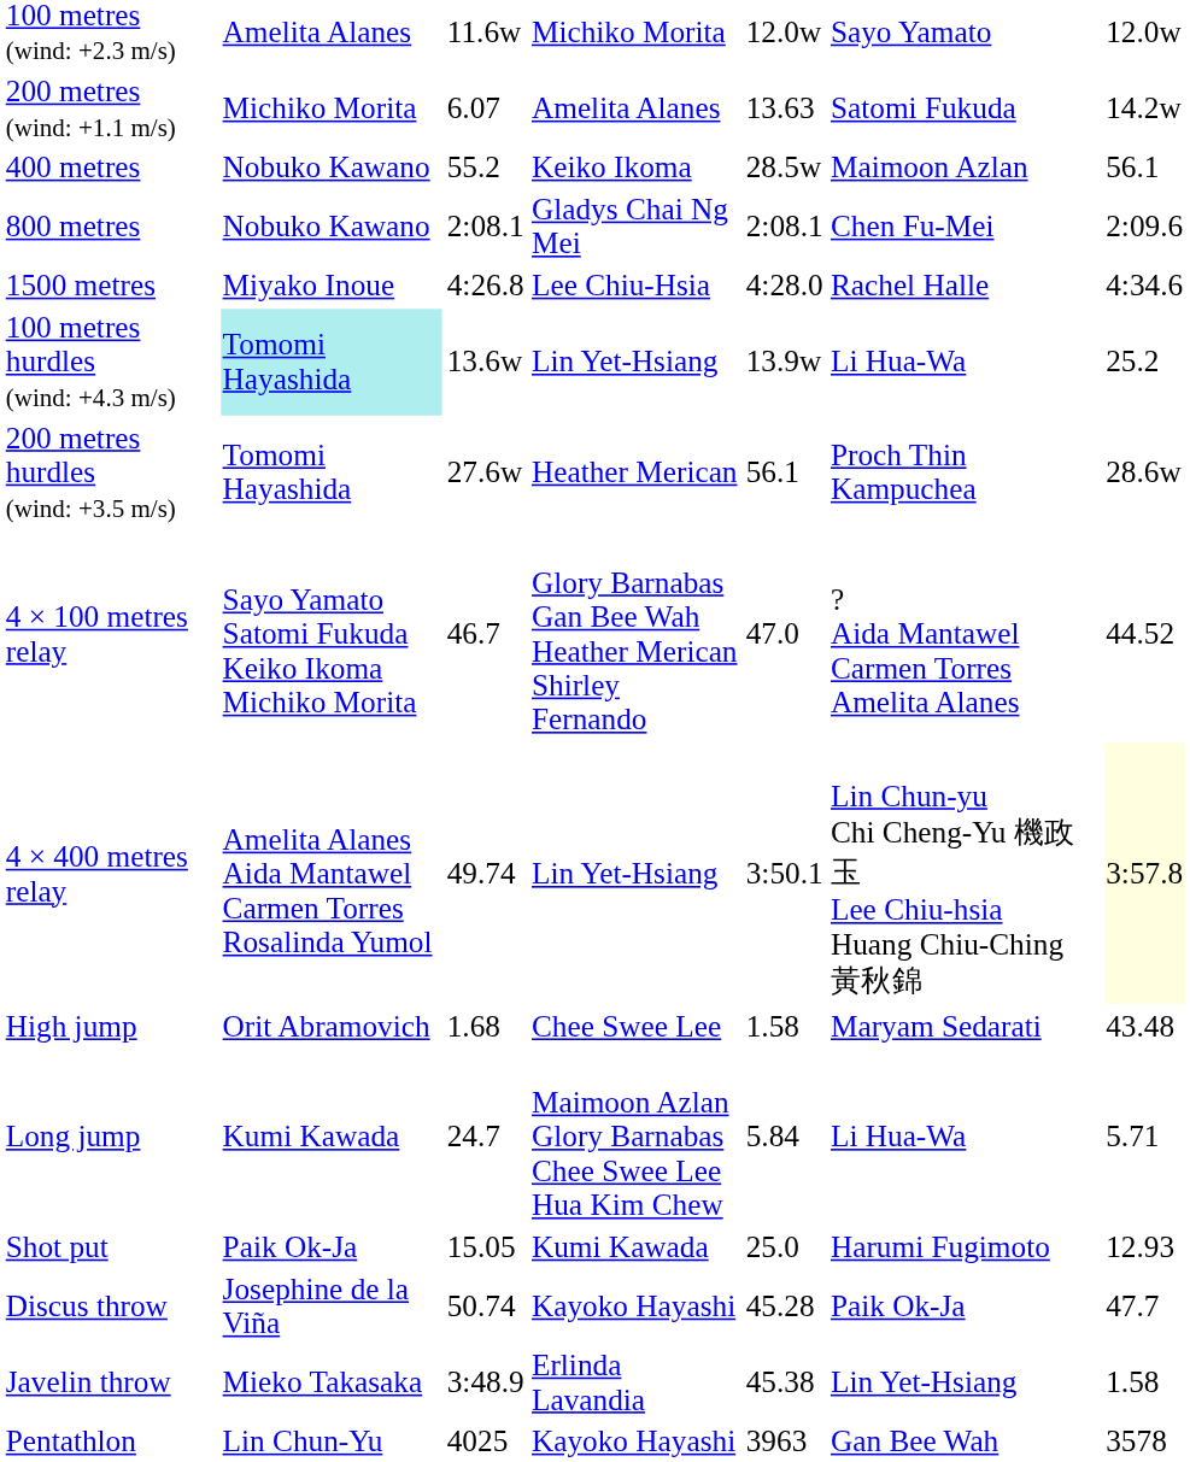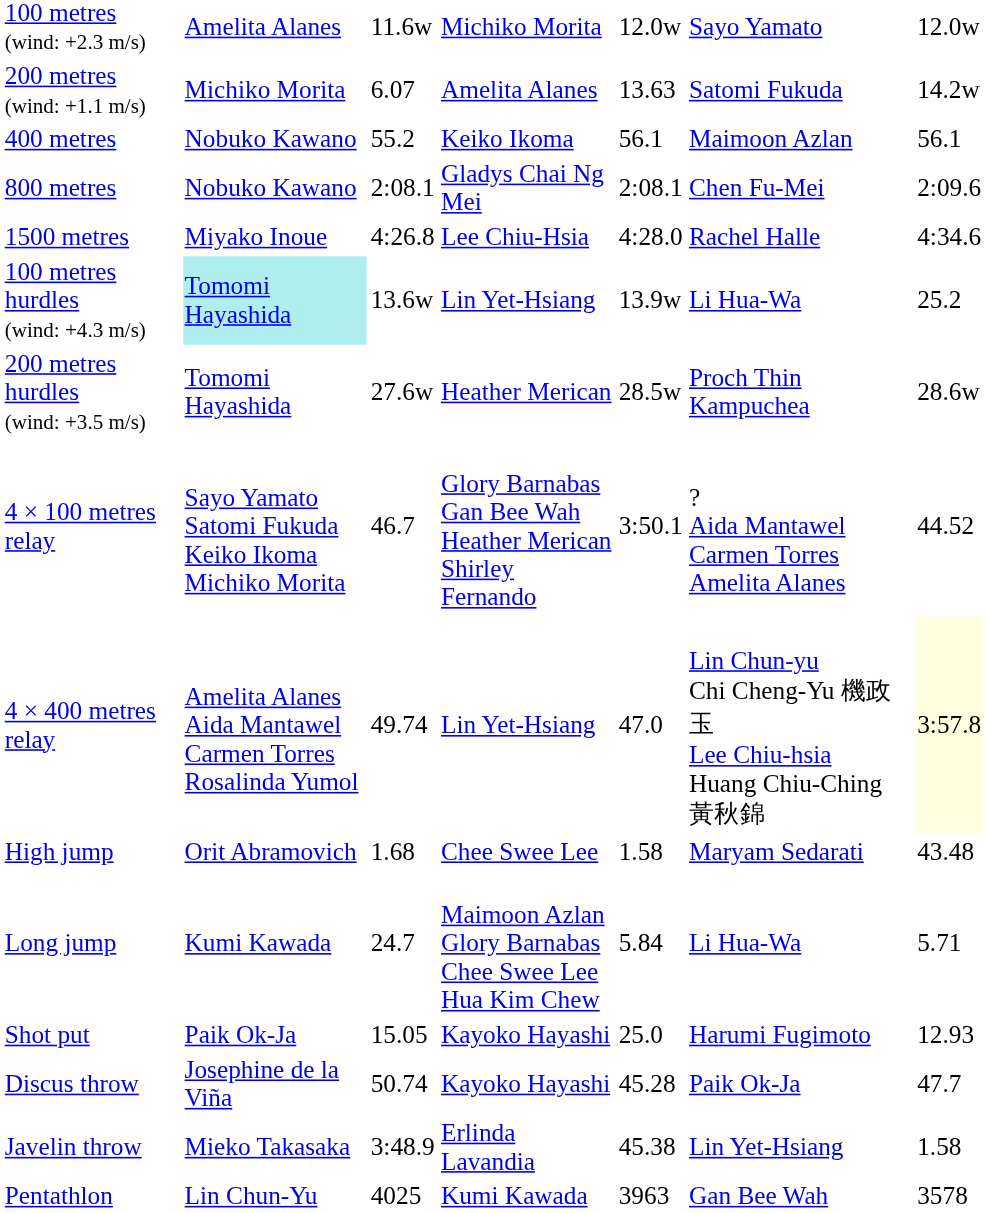400 metres | column 5: 28.5w -> 56.1
200 metres hurdles (wind: +3.5 m/s) | column 5: 56.1 -> 28.5w
4 × 100 metres relay | column 5: 47.0 -> 3:50.1
4 × 400 metres relay | column 5: 3:50.1 -> 47.0
Shot put | column 4: Kumi Kawada -> Kayoko Hayashi
Pentathlon | column 4: Kayoko Hayashi -> Kumi Kawada
